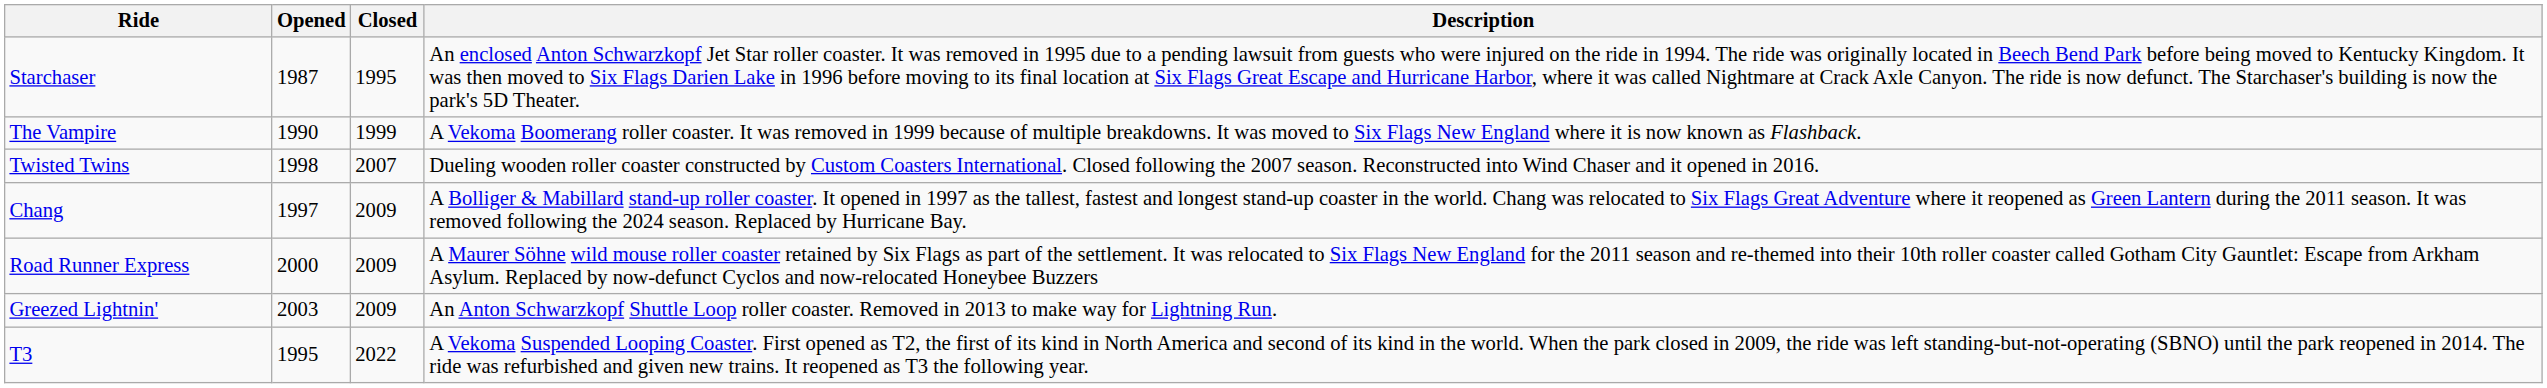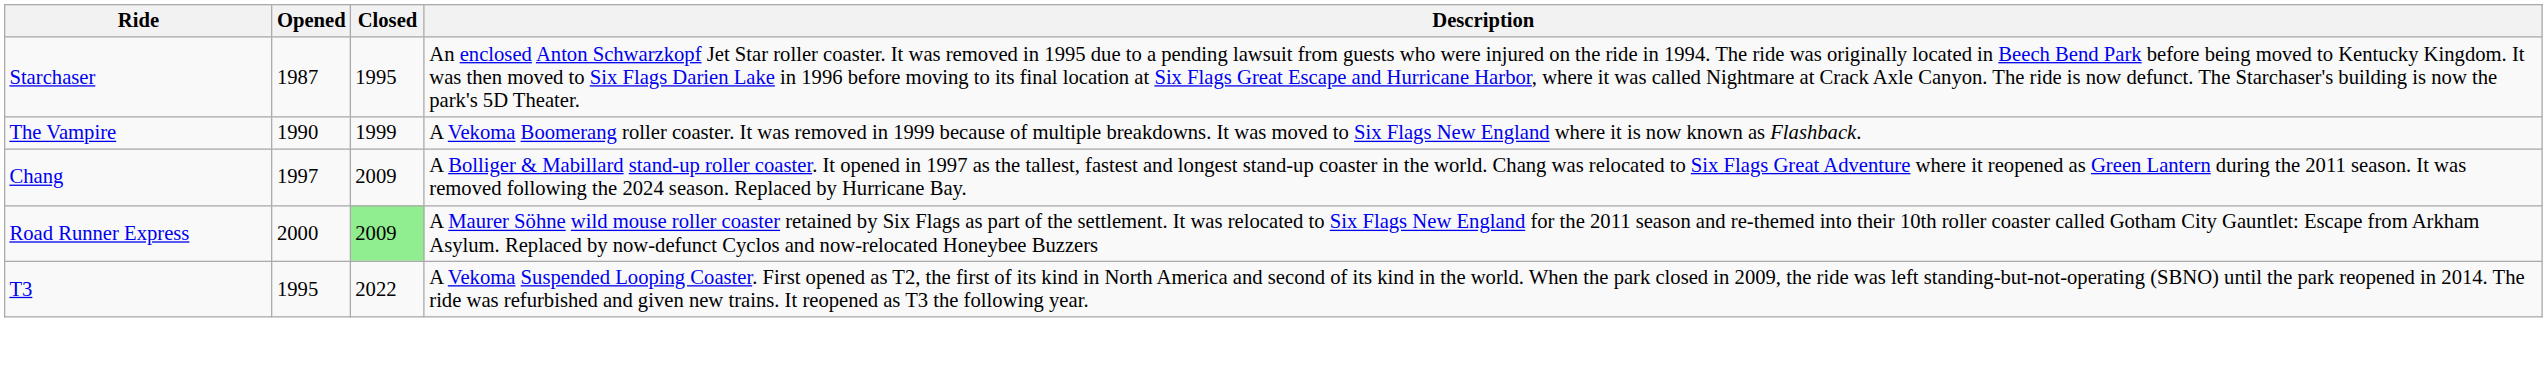- row: Twisted Twins | 1998 | 2007 | Dueling wooden roller coaster constructed by Custom Coasters International. Closed following the 2007 season. Reconstructed into Wind Chaser and it opened in 2016.
Road Runner Express | Closed: no background -> lightgreen background
- row: Greezed Lightnin' | 2003 | 2009 | An Anton Schwarzkopf Shuttle Loop roller coaster. Removed in 2013 to make way for Lightning Run.
